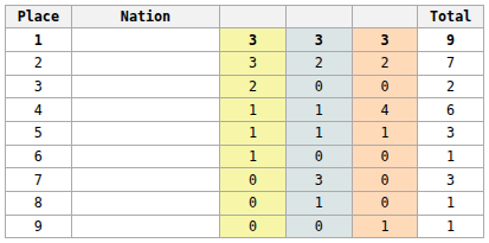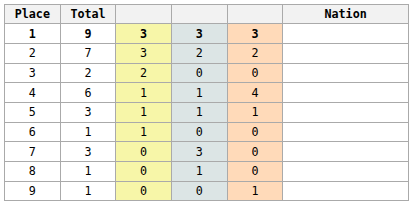columns swapped: Nation <-> Total
